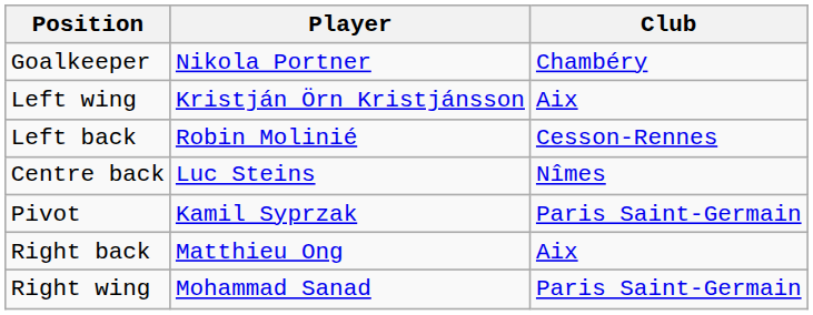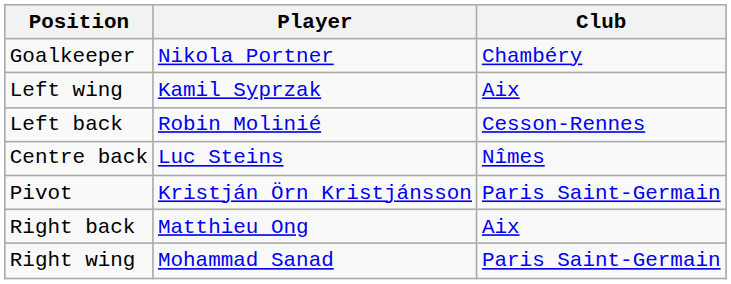Left wing | Player: Kristján Örn Kristjánsson -> Kamil Syprzak
Pivot | Player: Kamil Syprzak -> Kristján Örn Kristjánsson
